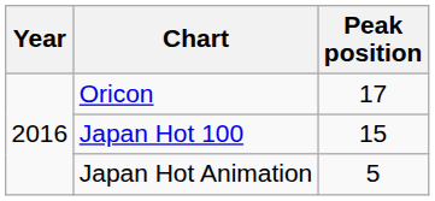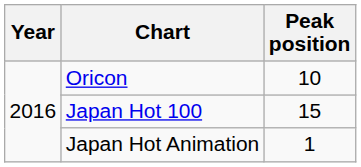Oricon | Peak position: 17 -> 10
Japan Hot Animation | Peak position: 5 -> 1
